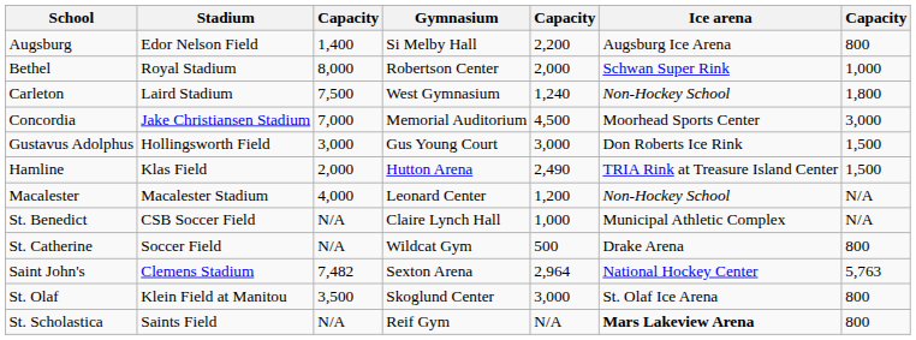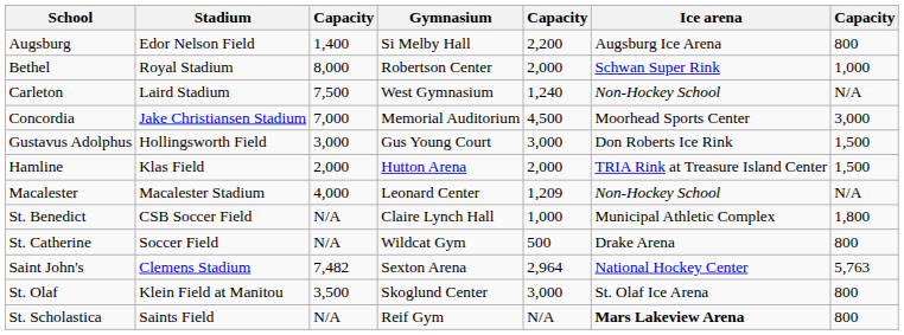Carleton | column 7: 1,800 -> N/A
Hamline | column 5: 2,490 -> 2,000
Macalester | column 5: 1,200 -> 1,209
St. Benedict | column 7: N/A -> 1,800
